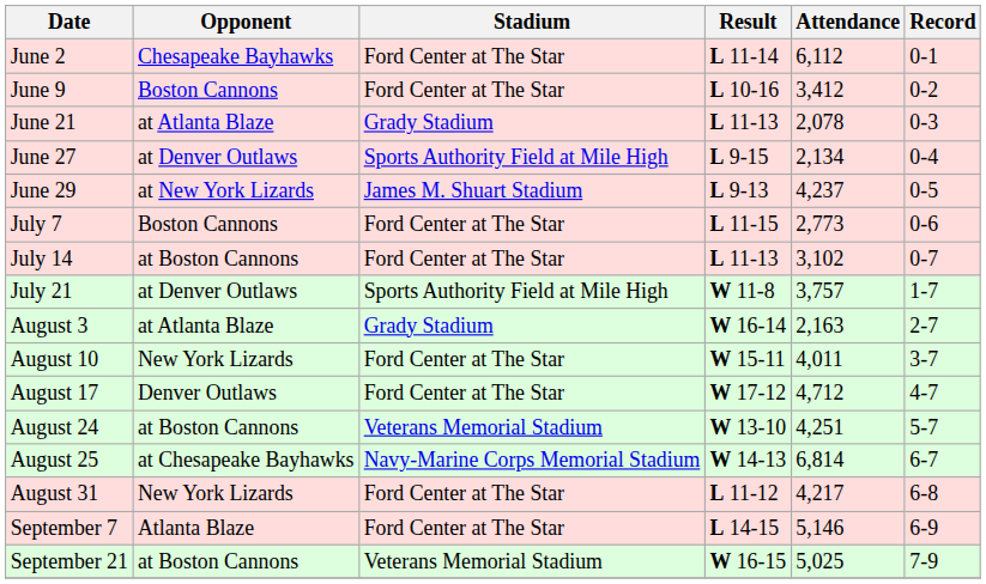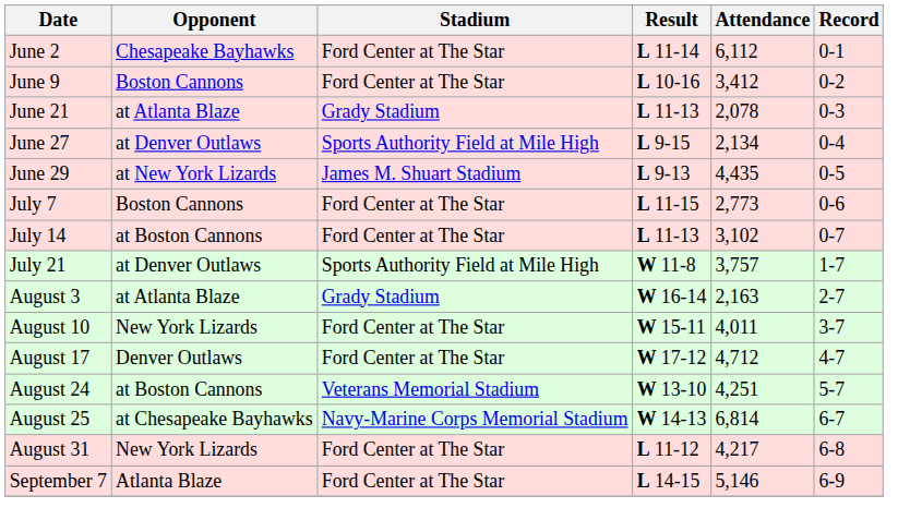June 29 | Attendance: 4,237 -> 4,435
- row: September 21 | at Boston Cannons | Veterans Memorial Stadium | W 16-15 | 5,025 | 7-9
